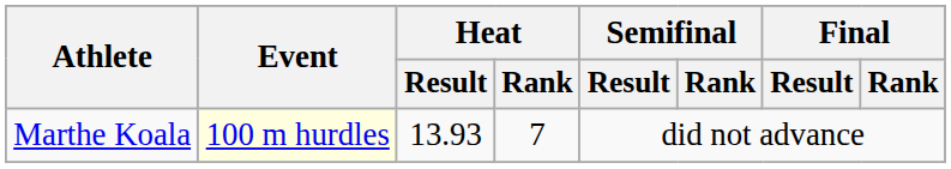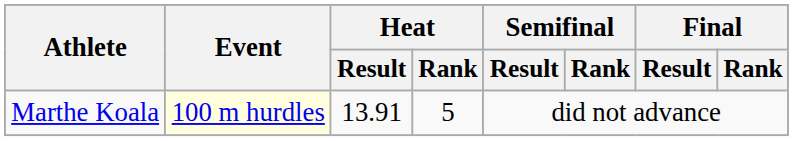Marthe Koala | Heat / Result: 13.93 -> 13.91
Marthe Koala | Heat / Rank: 7 -> 5
